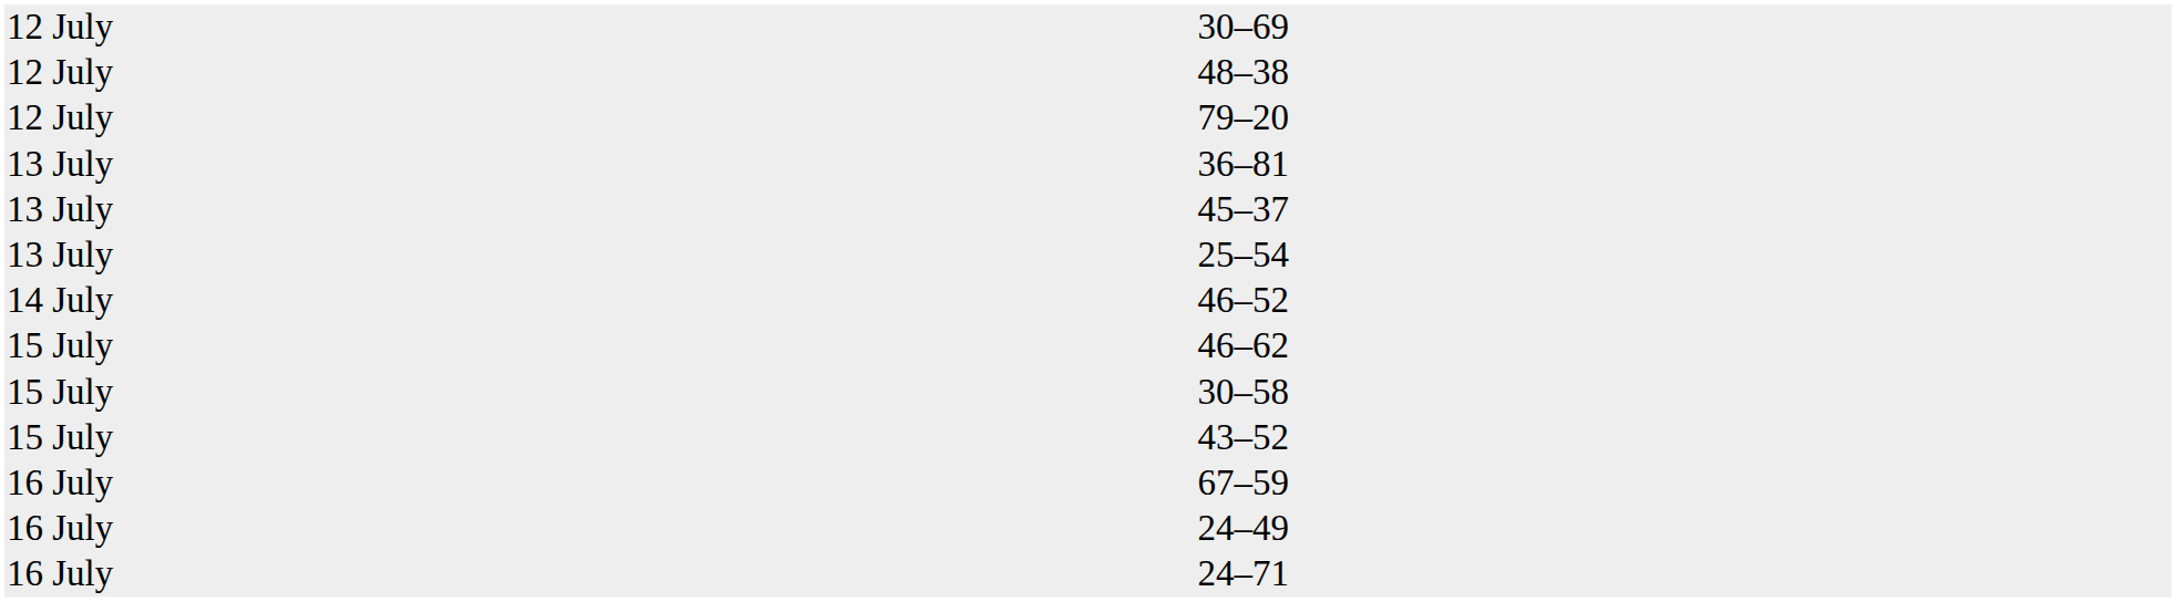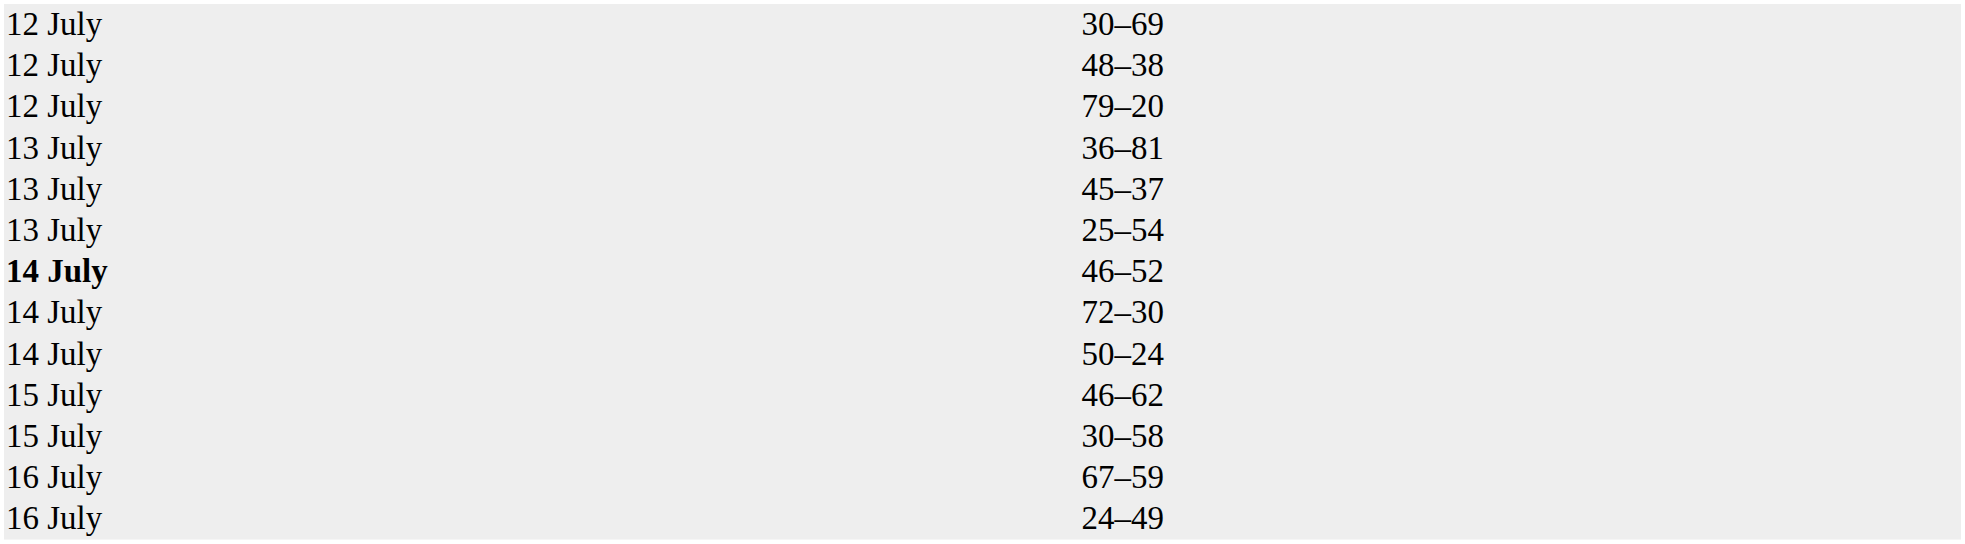46–52 | column 1: normal -> bold
+ row: 14 July | 72–30
+ row: 14 July | 50–24
- row: 15 July | 43–52
- row: 16 July | 24–71
